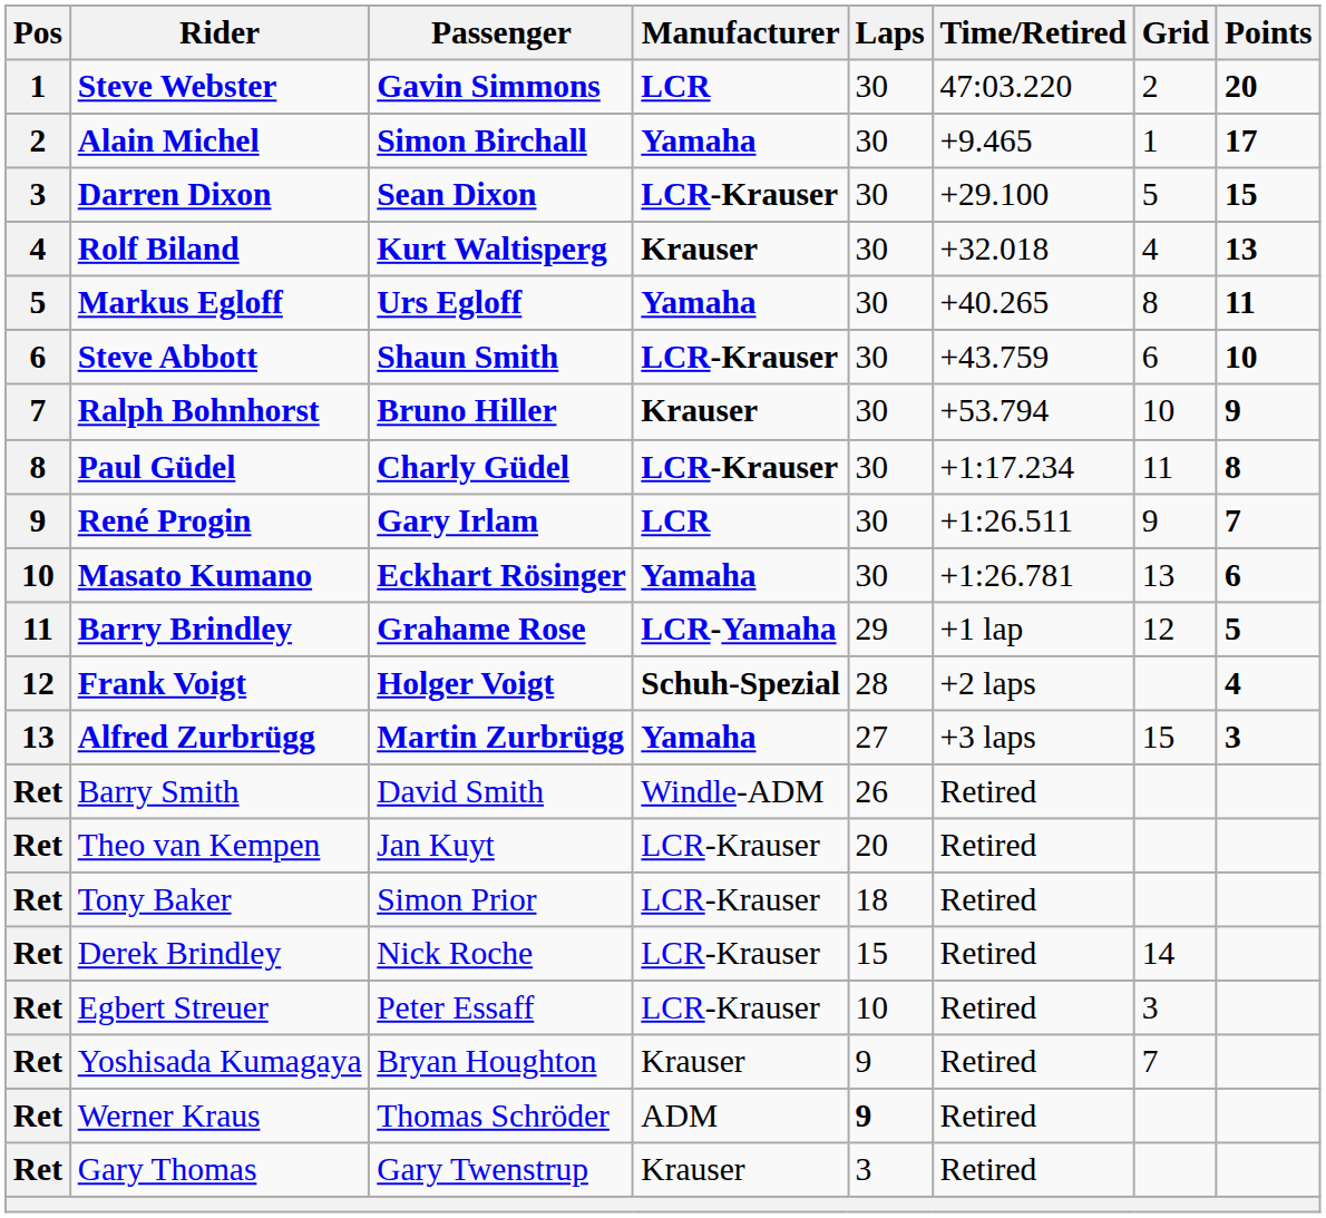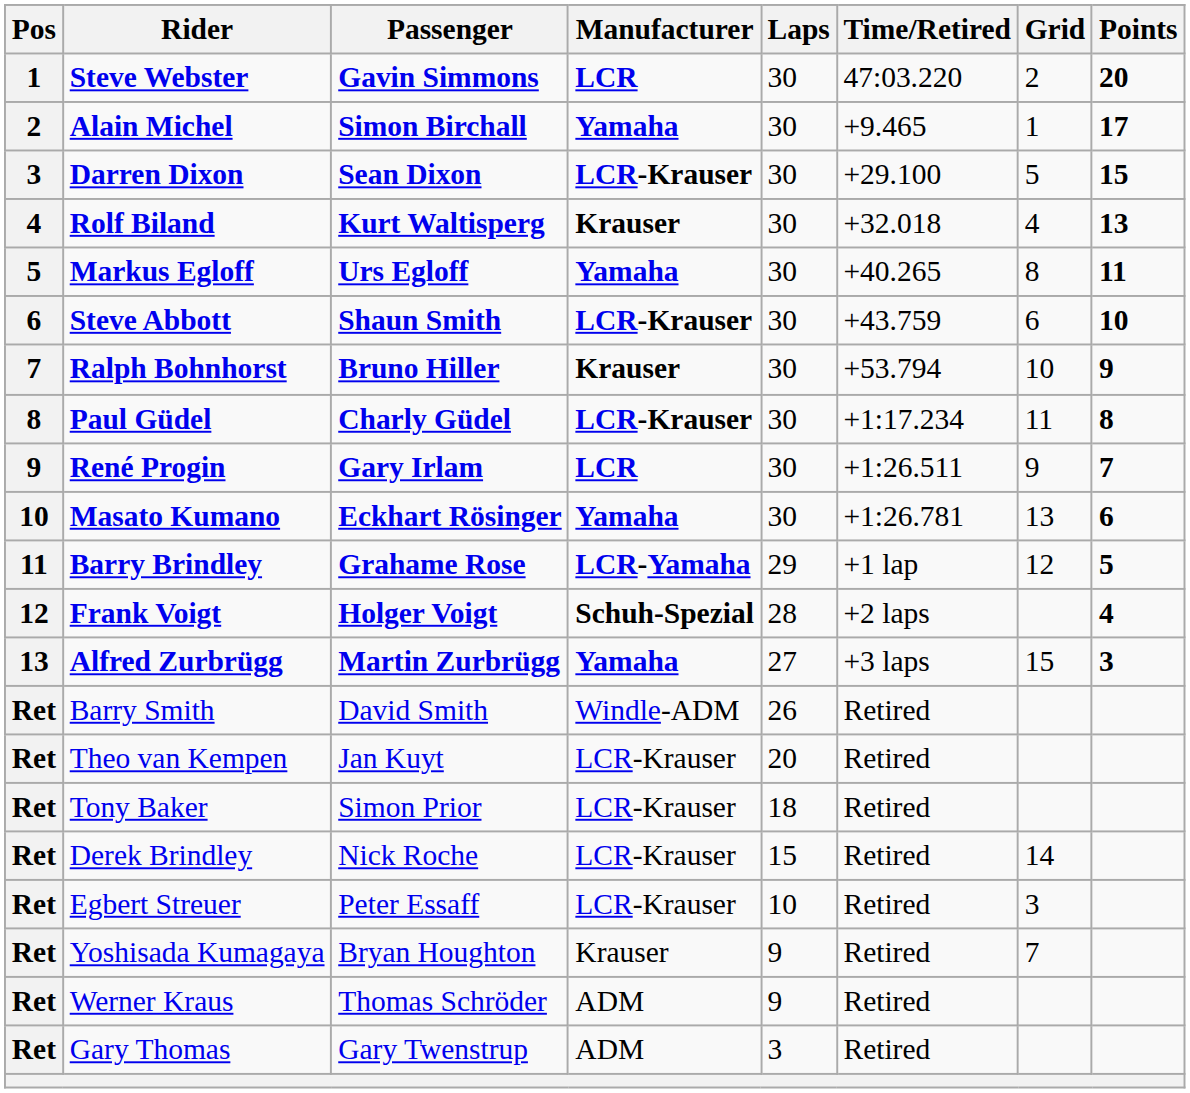Werner Kraus | Laps: bold -> normal
Gary Thomas | Manufacturer: Krauser -> ADM
